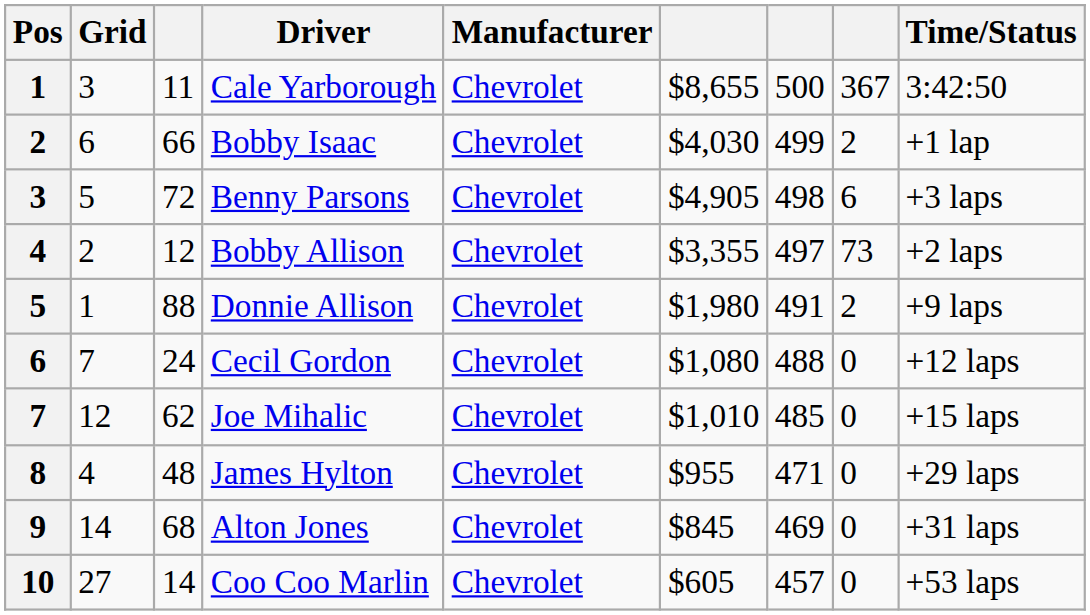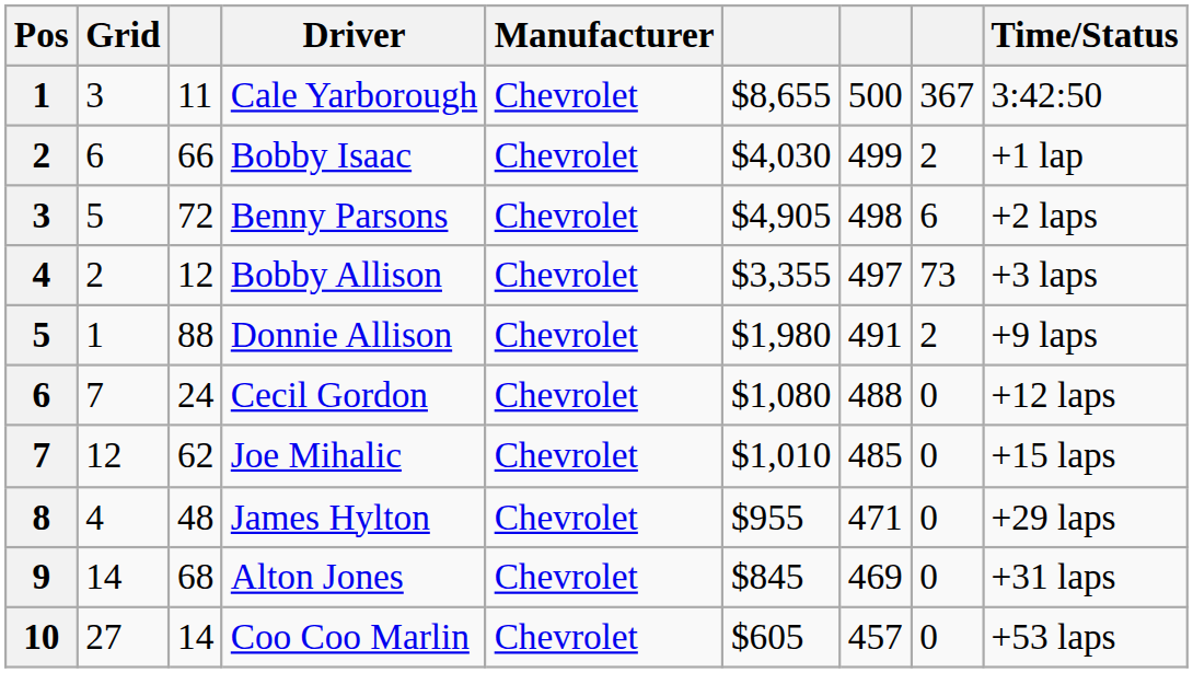Benny Parsons | Time/Status: +3 laps -> +2 laps
Bobby Allison | Time/Status: +2 laps -> +3 laps
